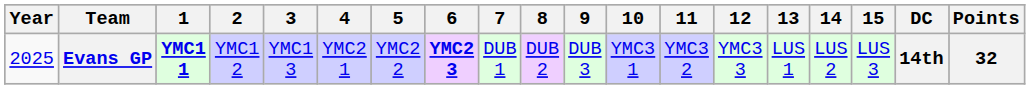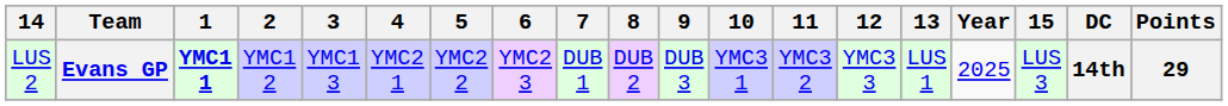columns swapped: Year <-> 14
Evans GP | 6: bold -> normal
Evans GP | Points: 32 -> 29
